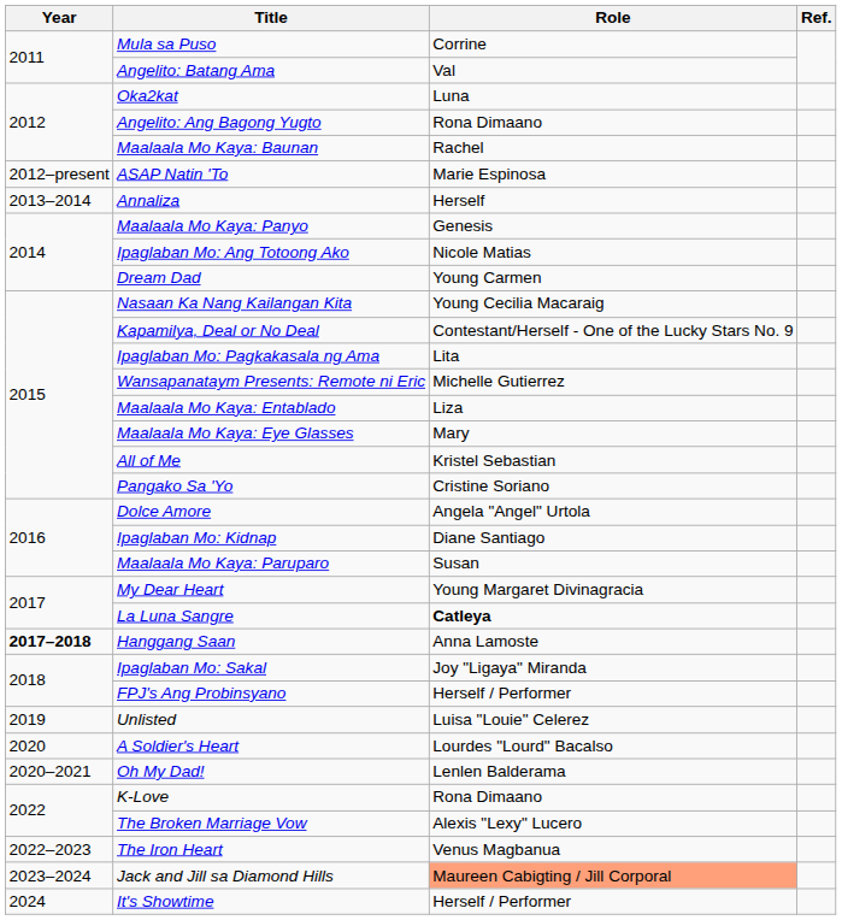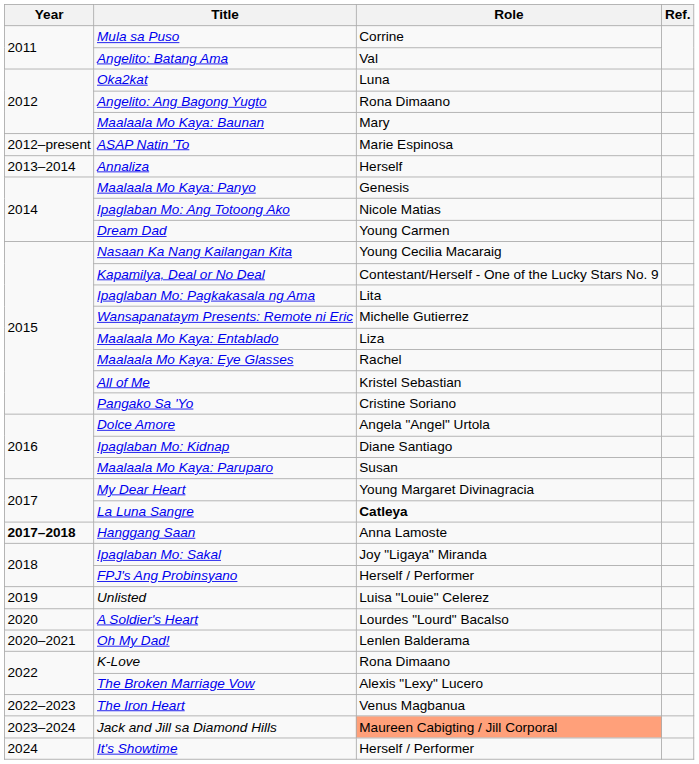Maalaala Mo Kaya: Baunan | Role: Rachel -> Mary
Maalaala Mo Kaya: Eye Glasses | Role: Mary -> Rachel
